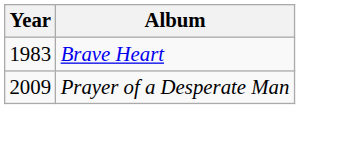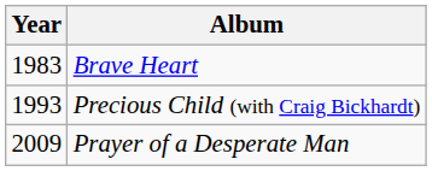+ row: 1993 | Precious Child (with Craig Bickhardt)
